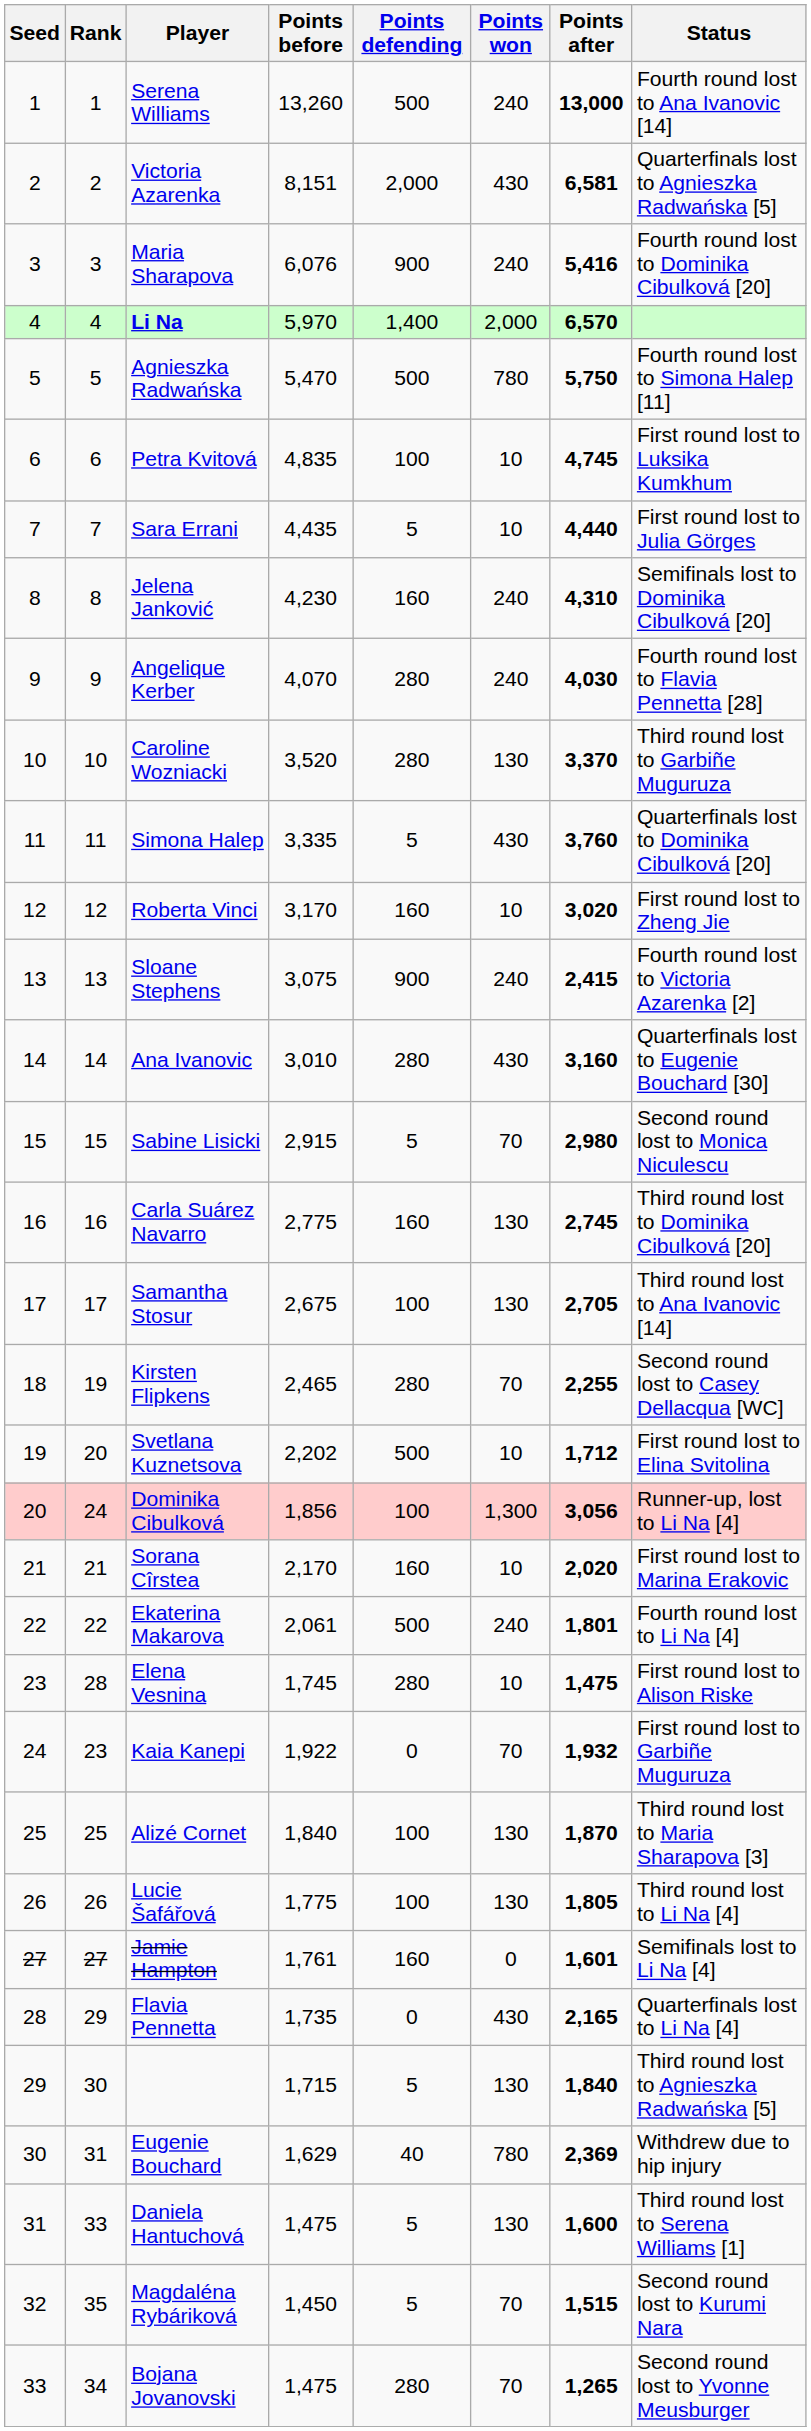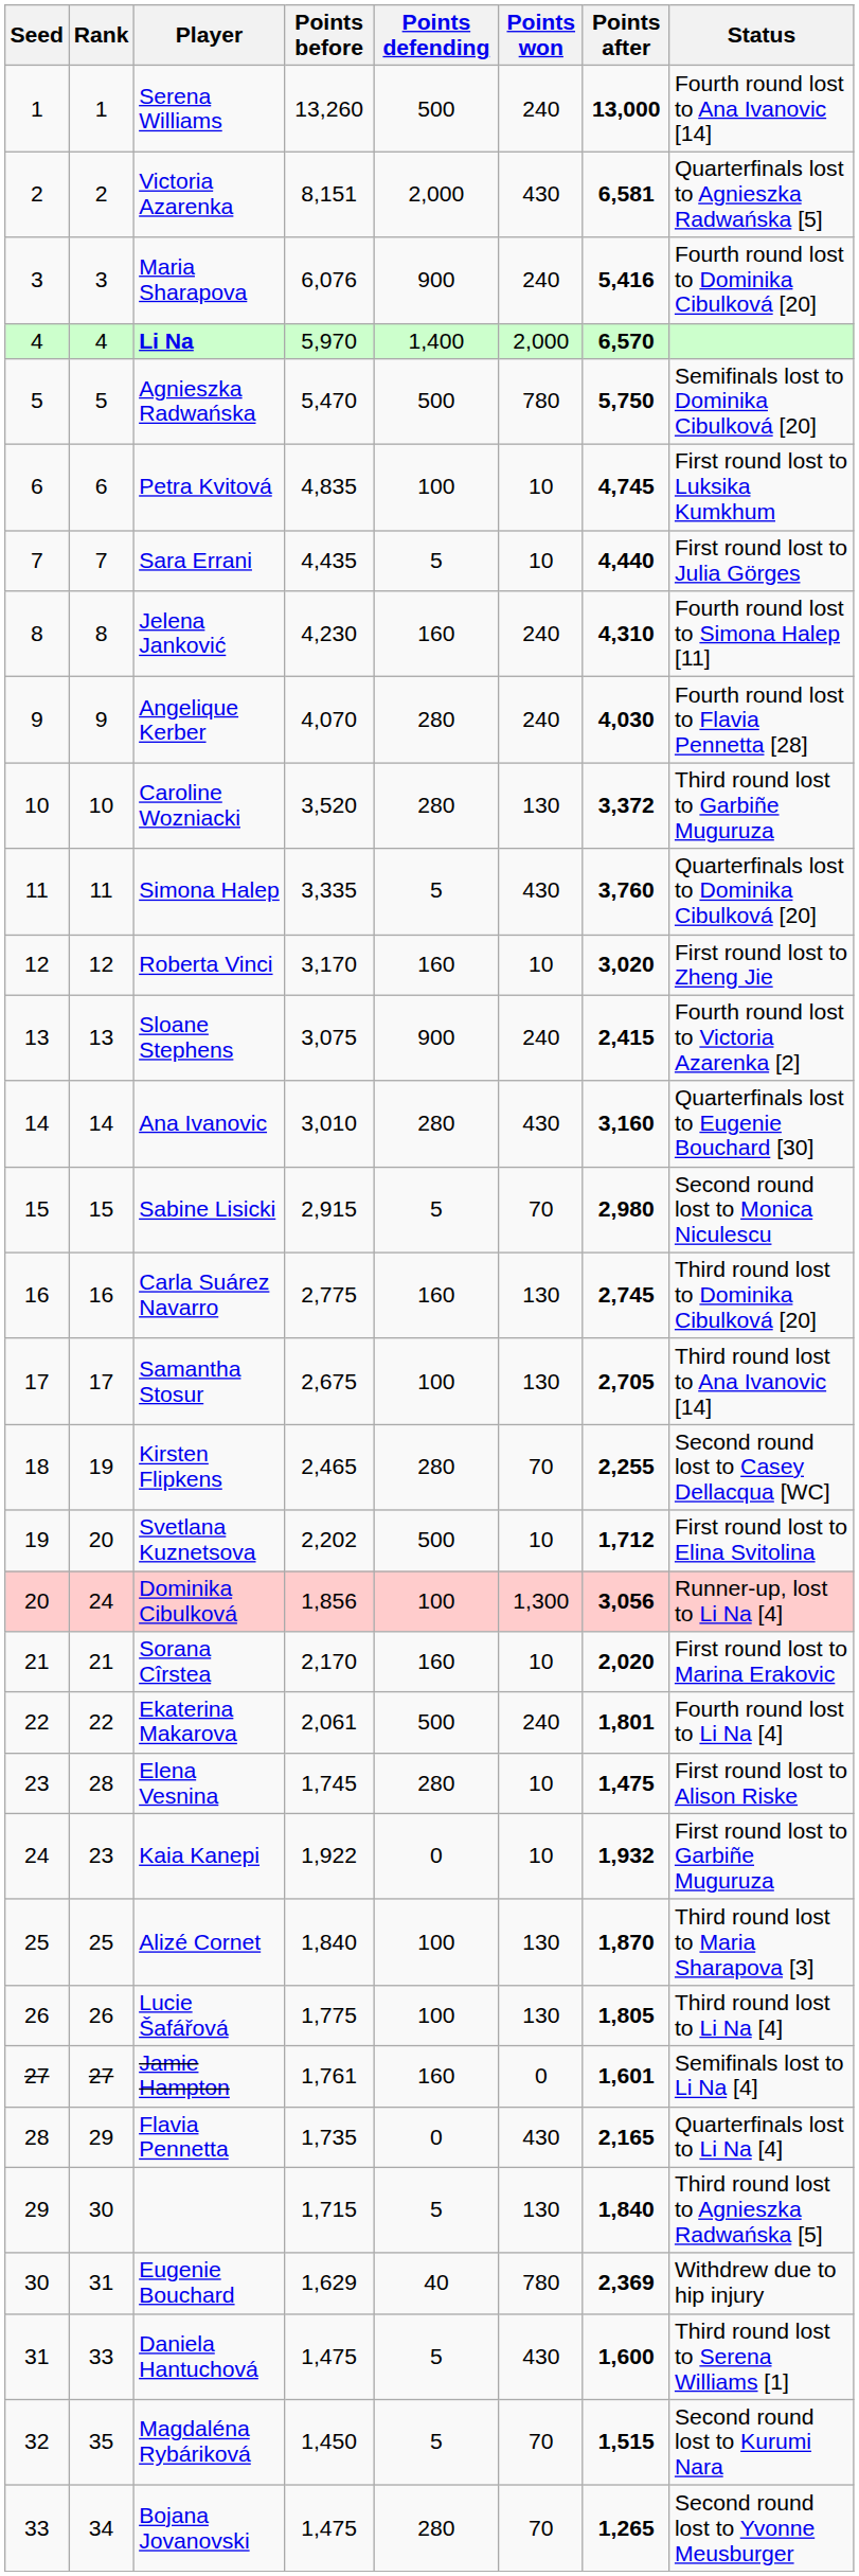Agnieszka Radwańska | Status: Fourth round lost to Simona Halep [11] -> Semifinals lost to Dominika Cibulková [20]
Jelena Janković | Status: Semifinals lost to Dominika Cibulková [20] -> Fourth round lost to Simona Halep [11]
Caroline Wozniacki | Points after: 3,370 -> 3,372
Kaia Kanepi | Points won: 70 -> 10
Daniela Hantuchová | Points won: 130 -> 430
